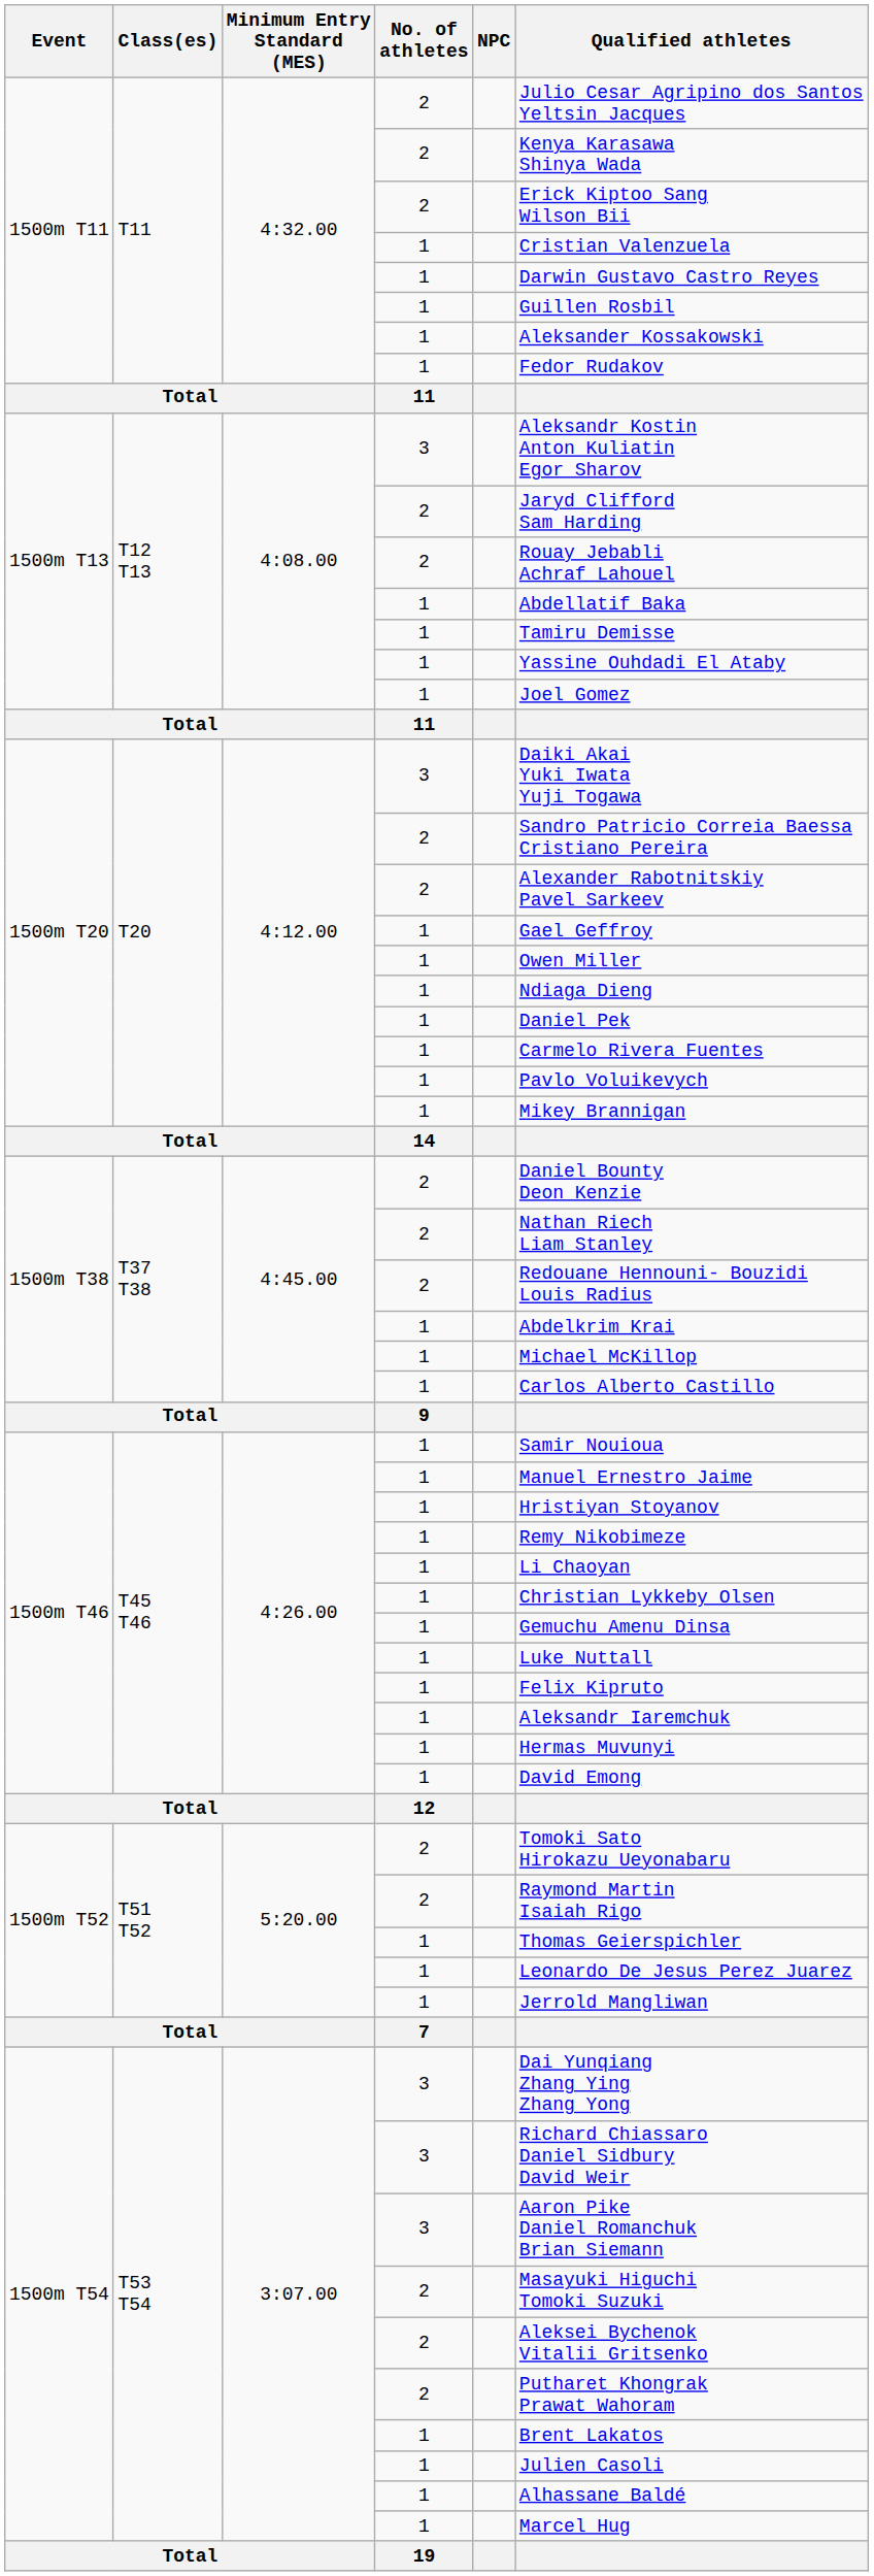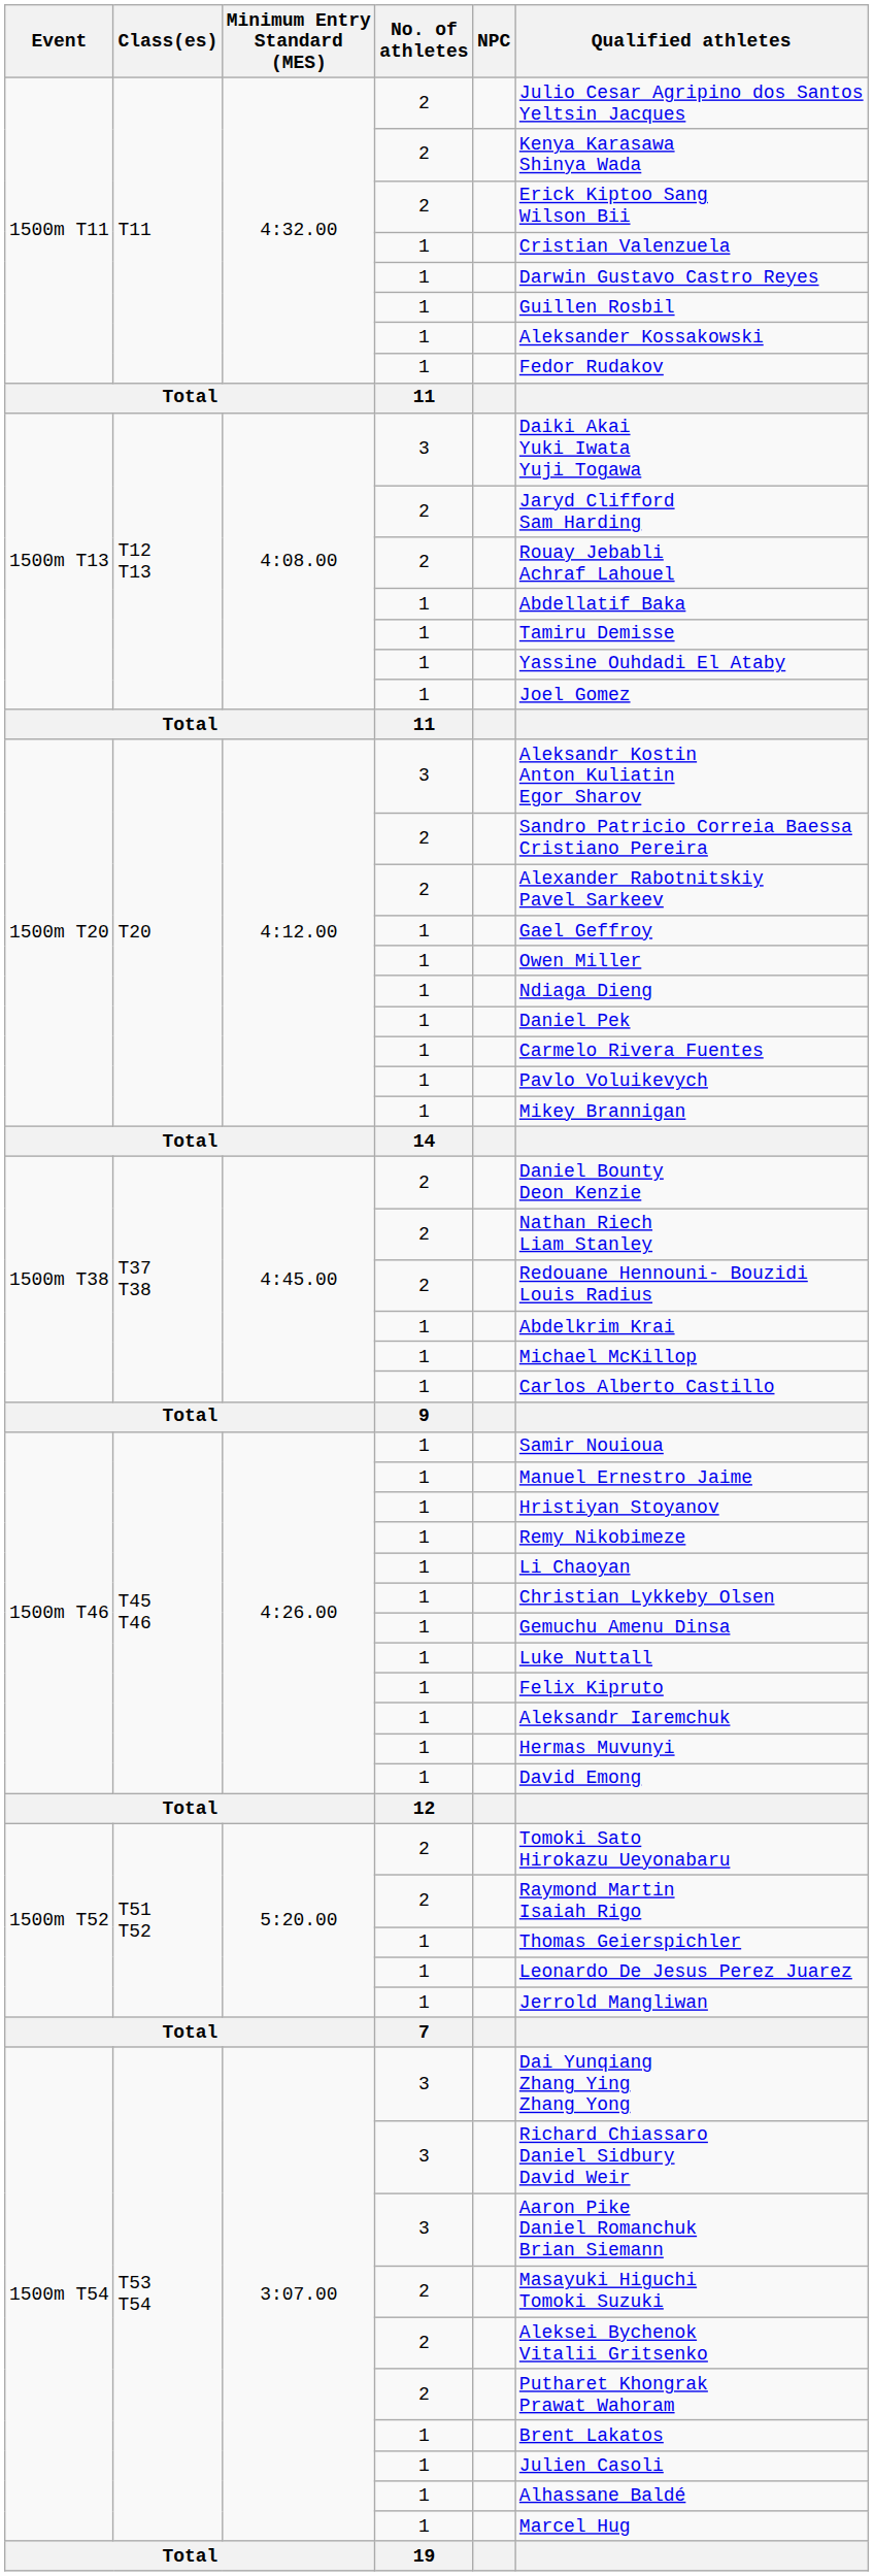1500m T13 / 3 | Qualified athletes: Aleksandr Kostin Anton Kuliatin Egor Sharov -> Daiki Akai Yuki Iwata Yuji Togawa
1500m T20 / 3 | Qualified athletes: Daiki Akai Yuki Iwata Yuji Togawa -> Aleksandr Kostin Anton Kuliatin Egor Sharov
